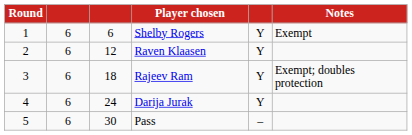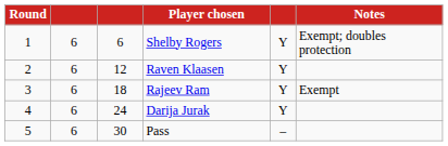Shelby Rogers | Notes: Exempt -> Exempt; doubles protection
Rajeev Ram | Notes: Exempt; doubles protection -> Exempt
